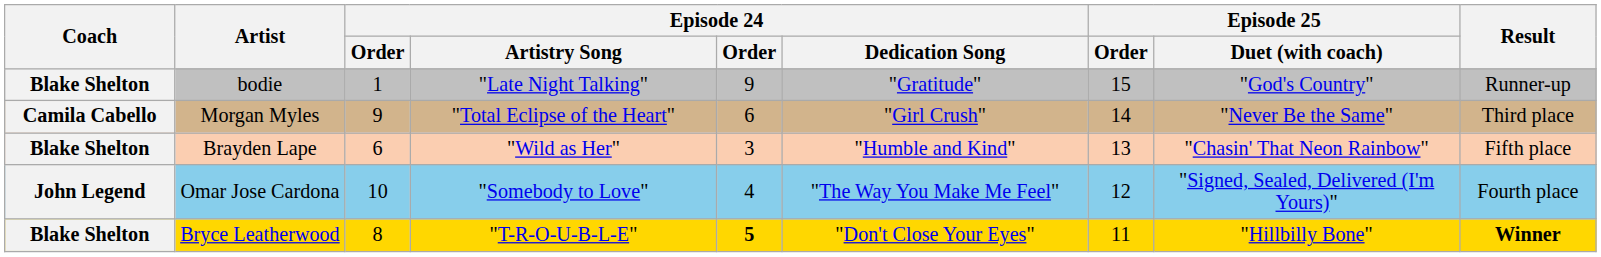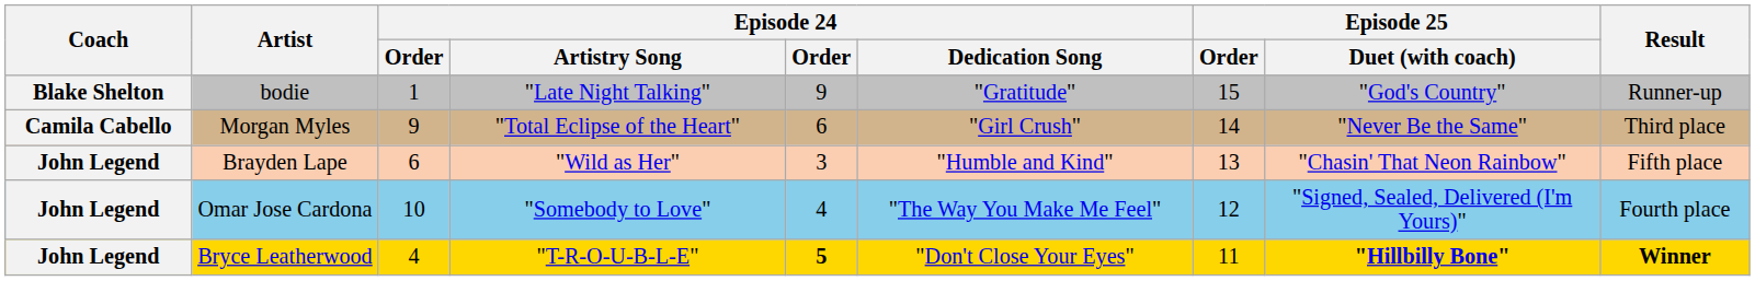Brayden Lape | Coach: Blake Shelton -> John Legend
Bryce Leatherwood | Coach: Blake Shelton -> John Legend
Bryce Leatherwood | column 3: 8 -> 4
Bryce Leatherwood | Episode 25 / Duet (with coach): normal -> bold
